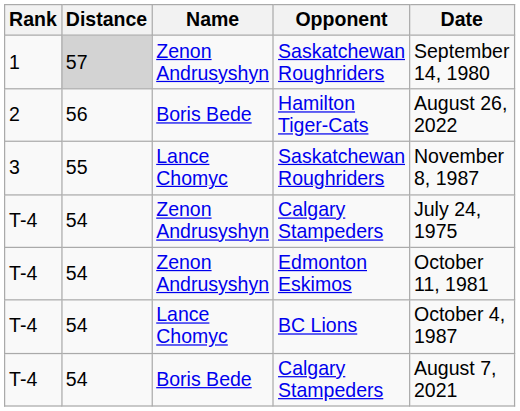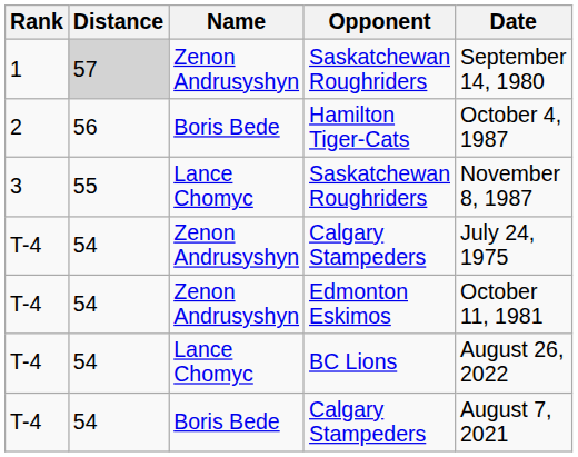Hamilton Tiger-Cats | Date: August 26, 2022 -> October 4, 1987
BC Lions | Date: October 4, 1987 -> August 26, 2022
